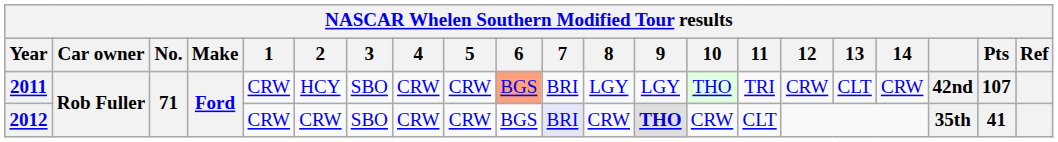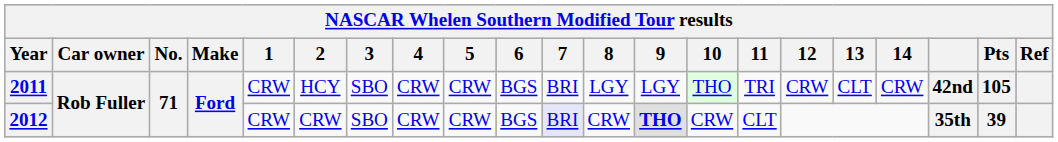2011 | 6: lightsalmon background -> no background
2011 | Pts: 107 -> 105
2012 | Pts: 41 -> 39
